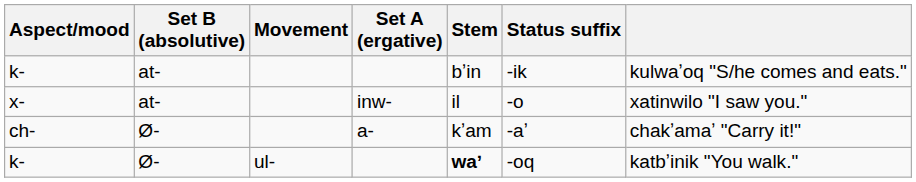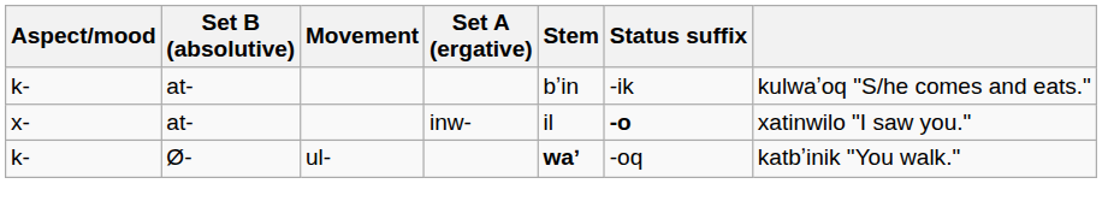x- | Status suffix: normal -> bold
- row: ch- | Ø- | a- | kʼam | -aʼ | chakʼamaʼ "Carry it!"
